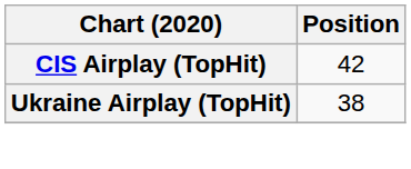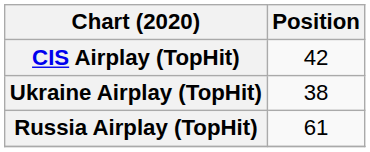+ row: Russia Airplay (TopHit) | 61
